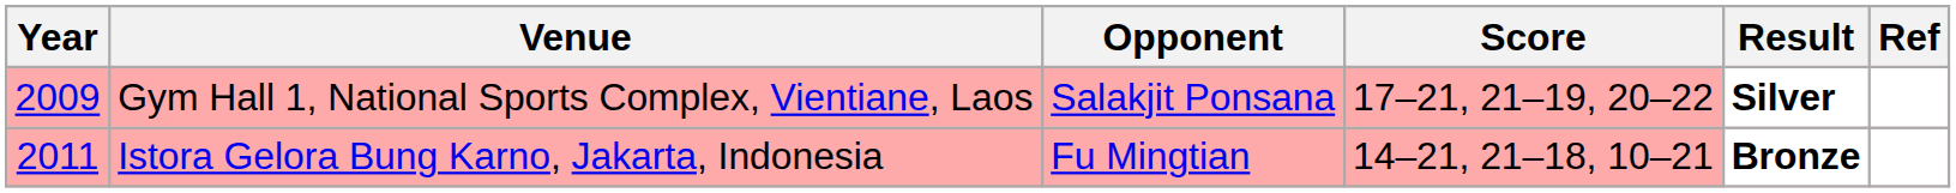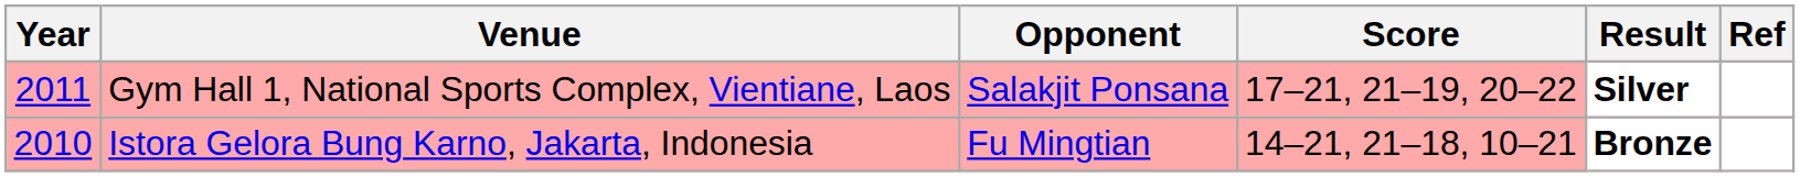Gym Hall 1, National Sports Complex, Vientiane, Laos | Year: 2009 -> 2011
Istora Gelora Bung Karno, Jakarta, Indonesia | Year: 2011 -> 2010
